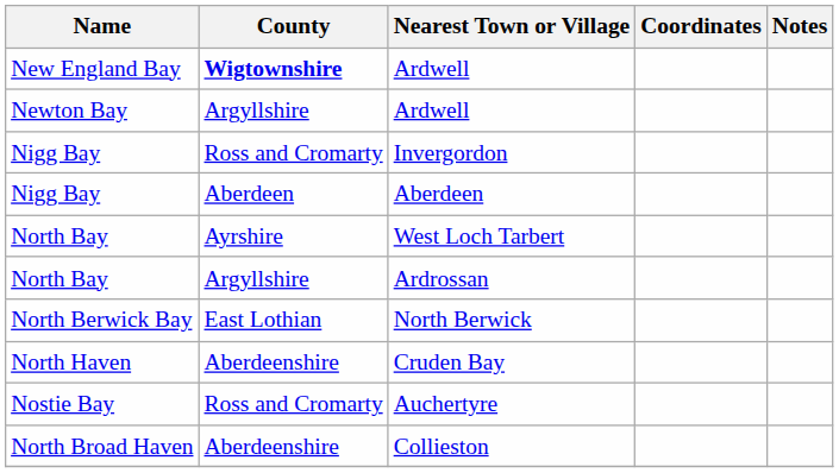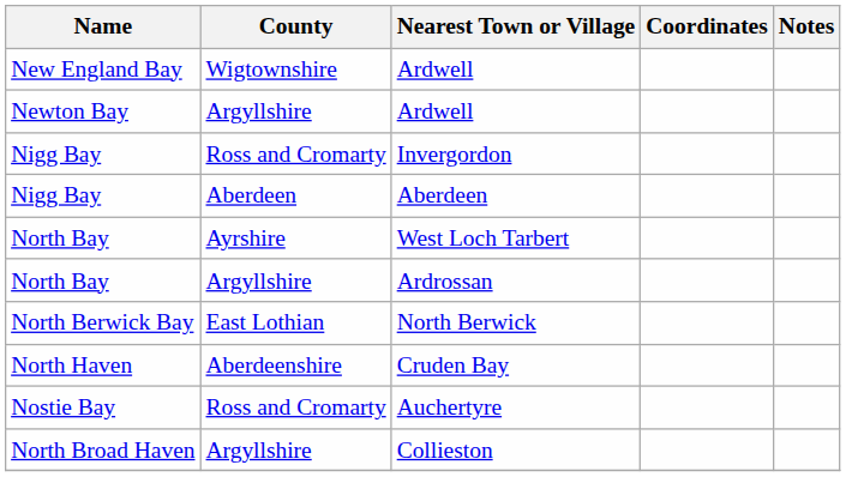New England Bay / Ardwell | County: bold -> normal
Collieston | County: Aberdeenshire -> Argyllshire
